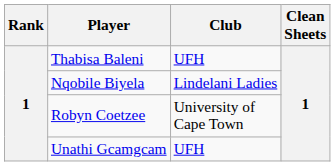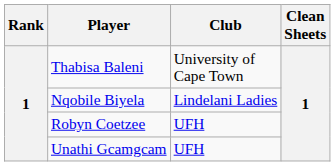Thabisa Baleni | Club: UFH -> University of Cape Town
Robyn Coetzee | Club: University of Cape Town -> UFH
